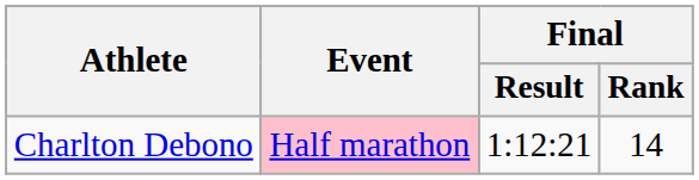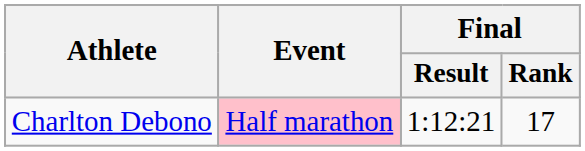Charlton Debono | Final / Rank: 14 -> 17
